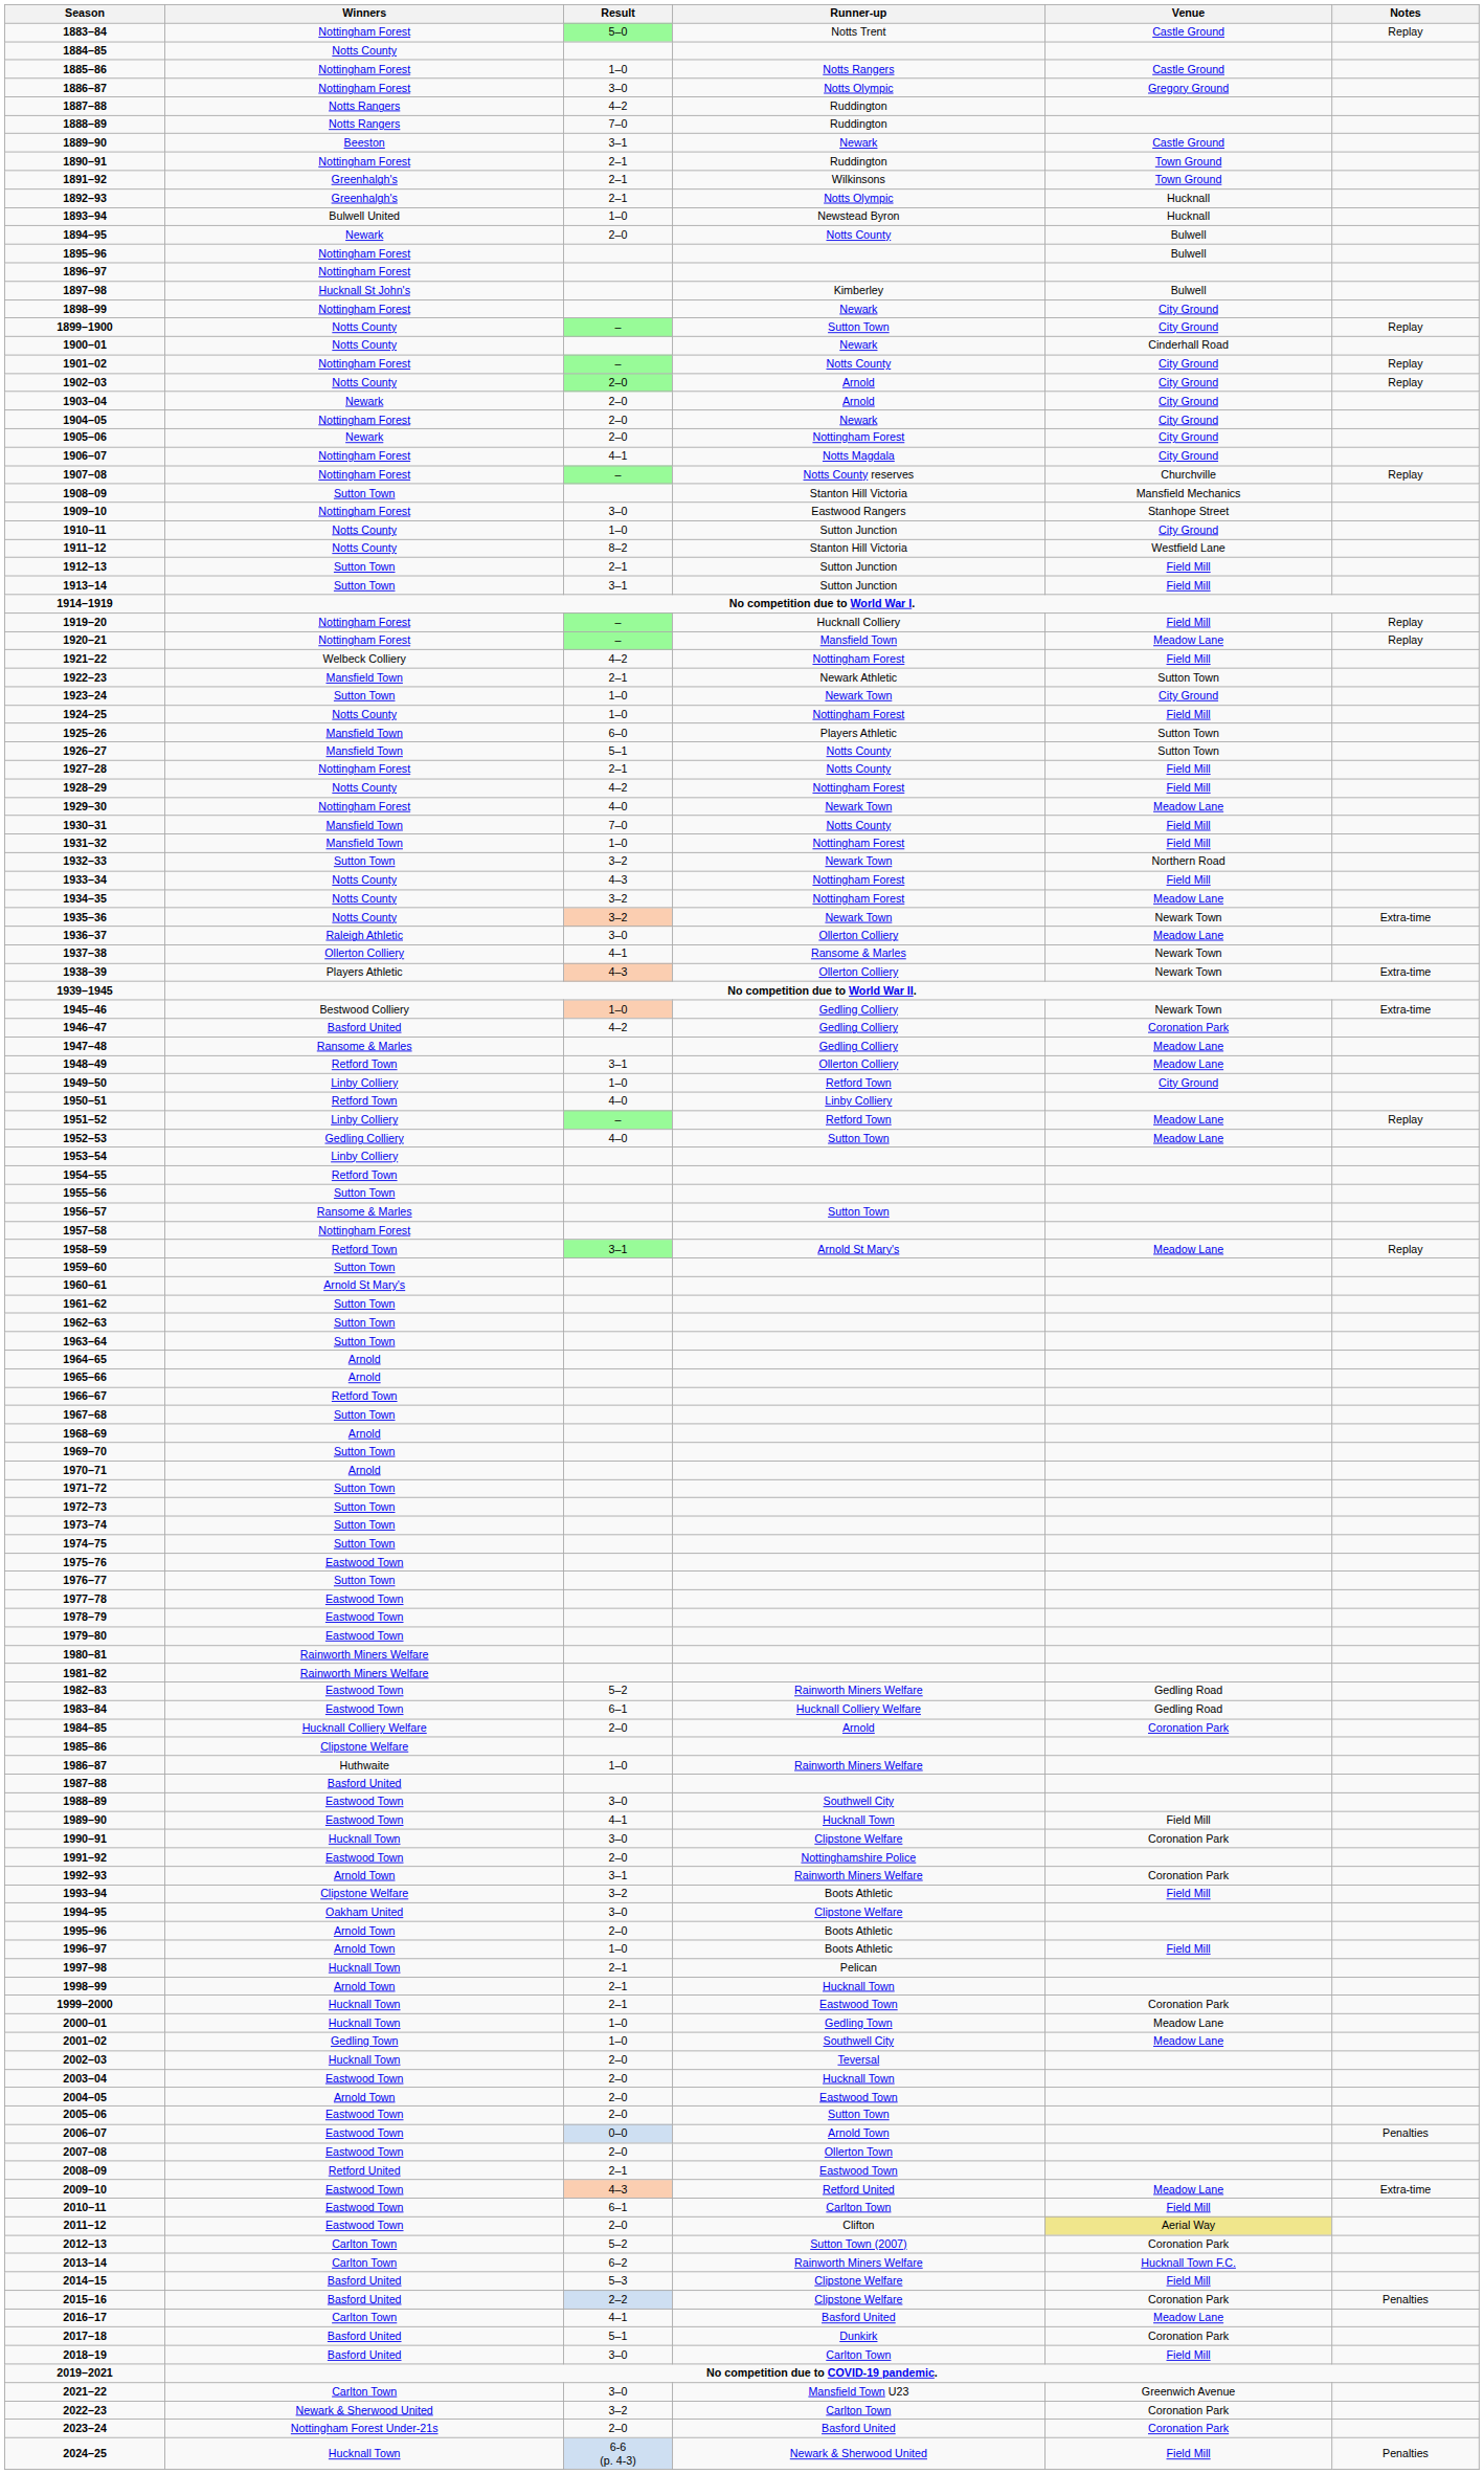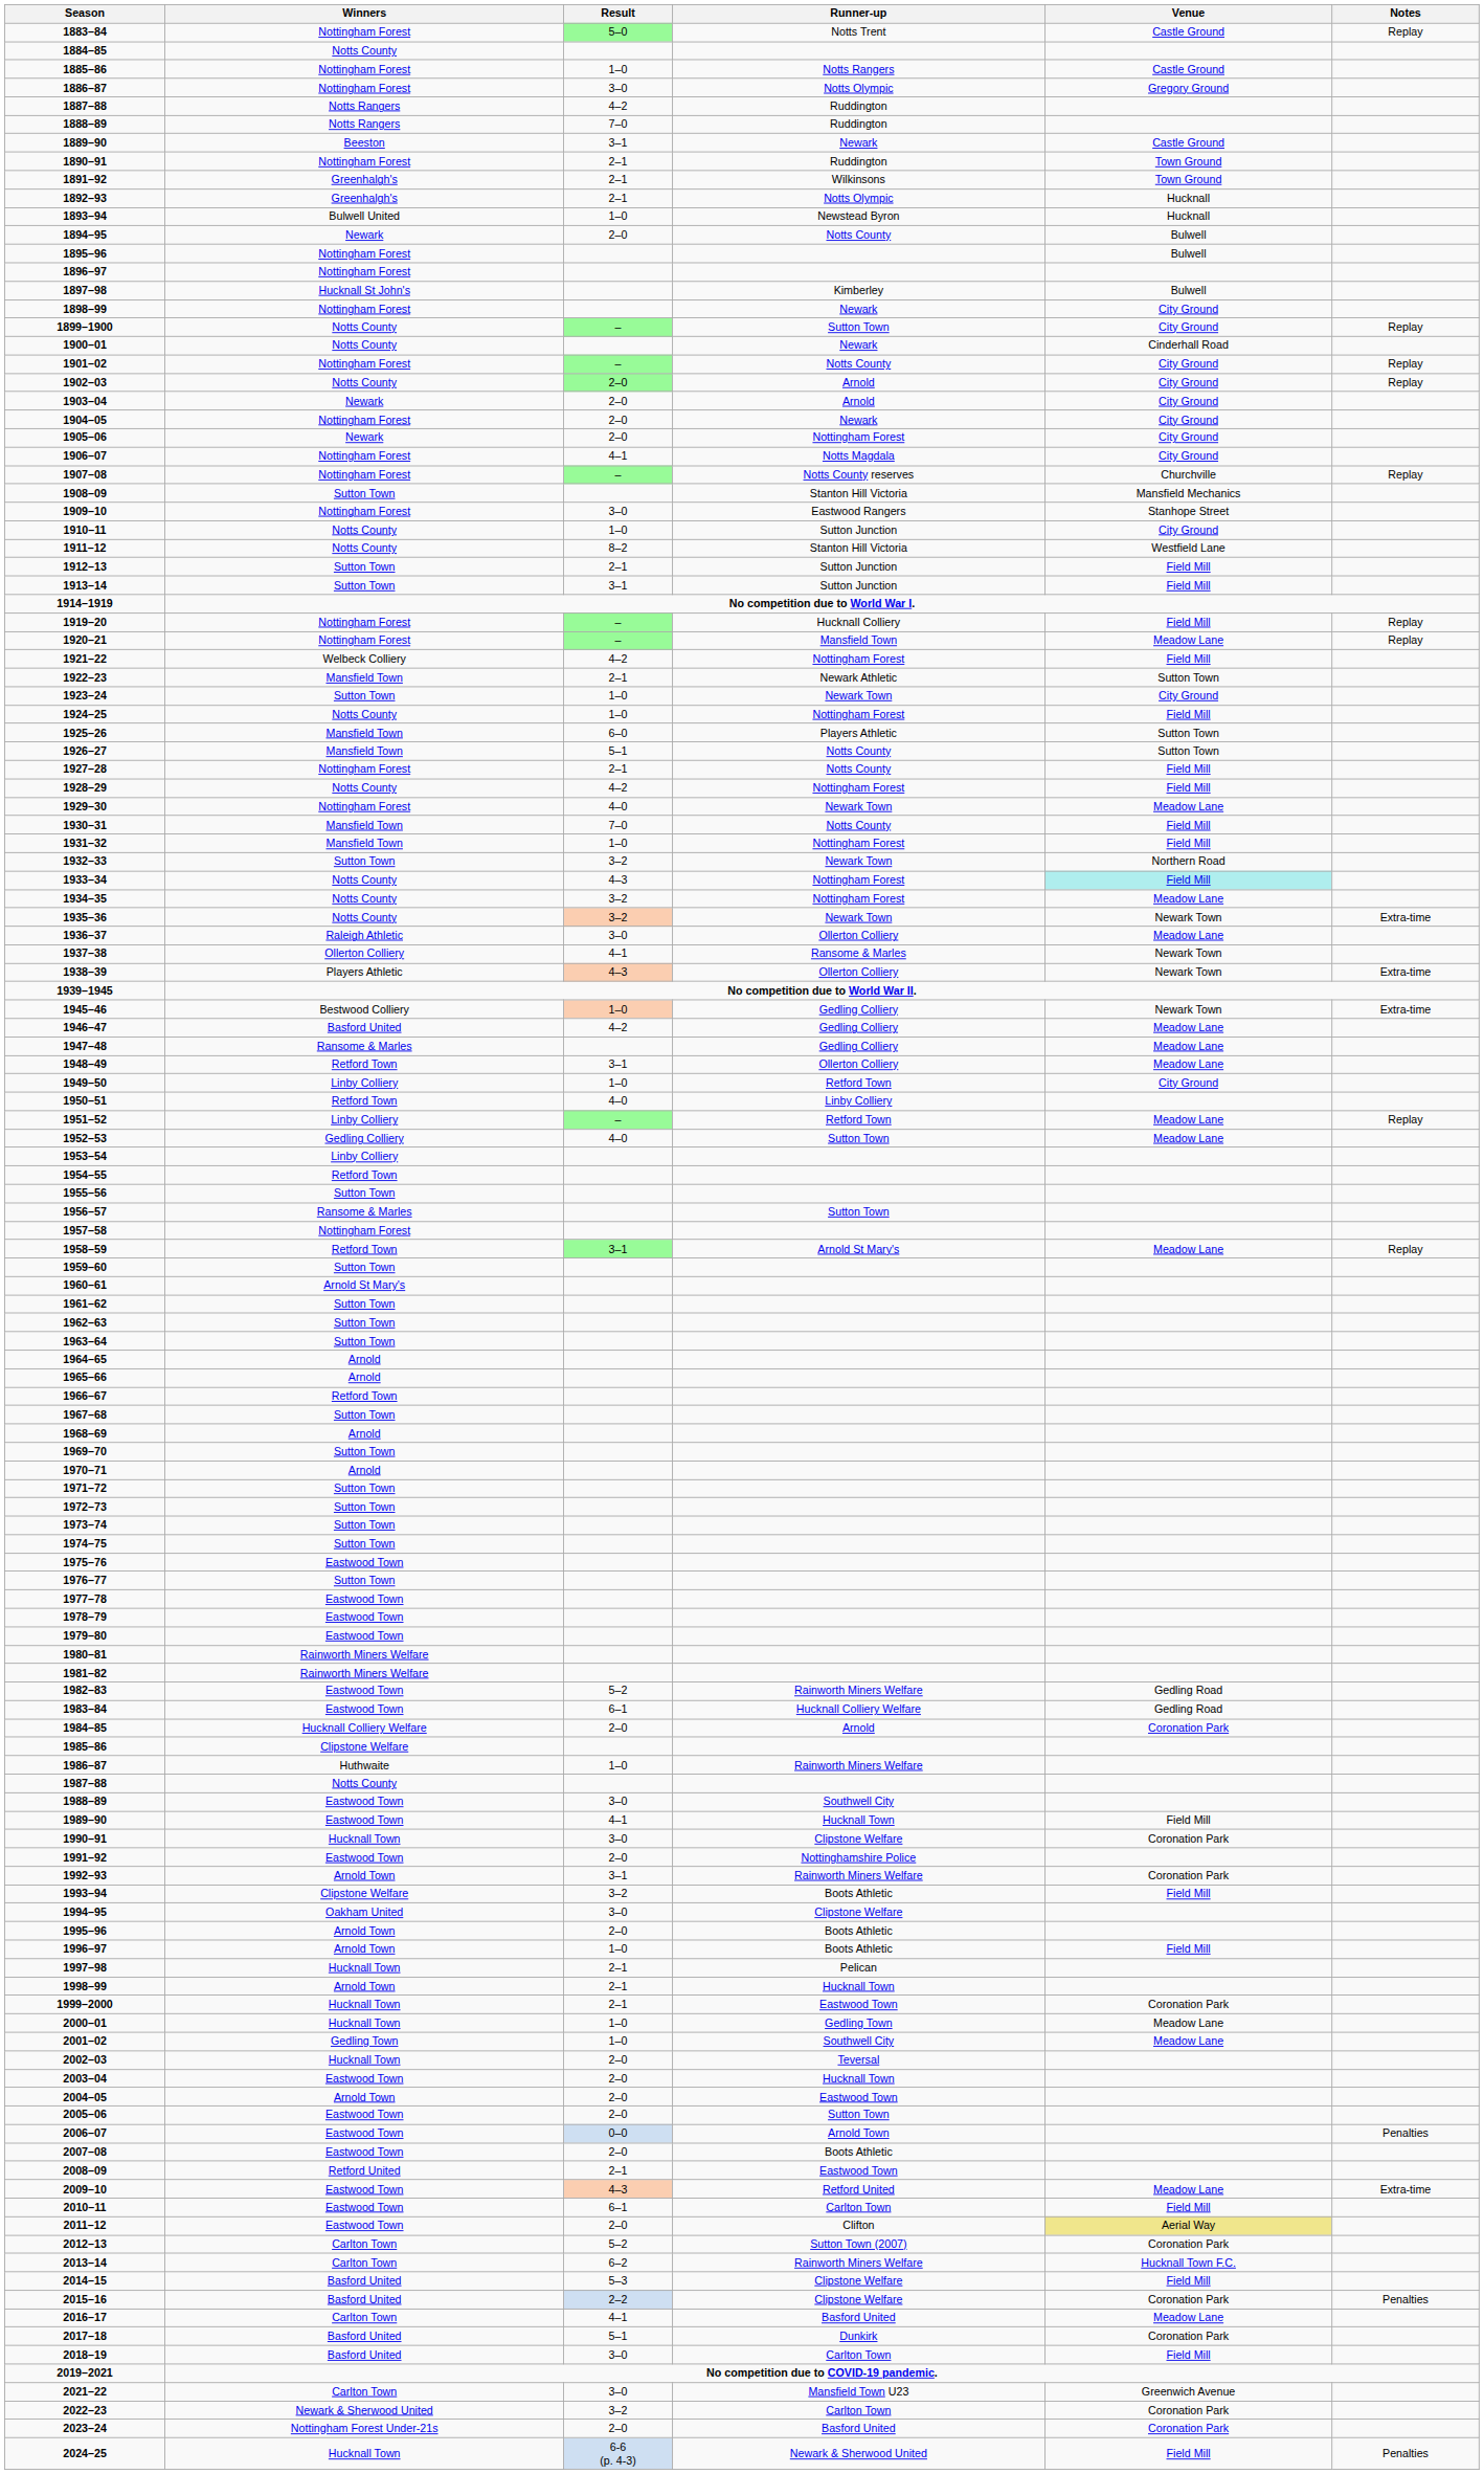1933–34 | Venue: no background -> paleturquoise background
1946–47 | Venue: Coronation Park -> Meadow Lane
1987–88 | Winners: Basford United -> Notts County
2007–08 | Runner-up: Ollerton Town -> Boots Athletic
